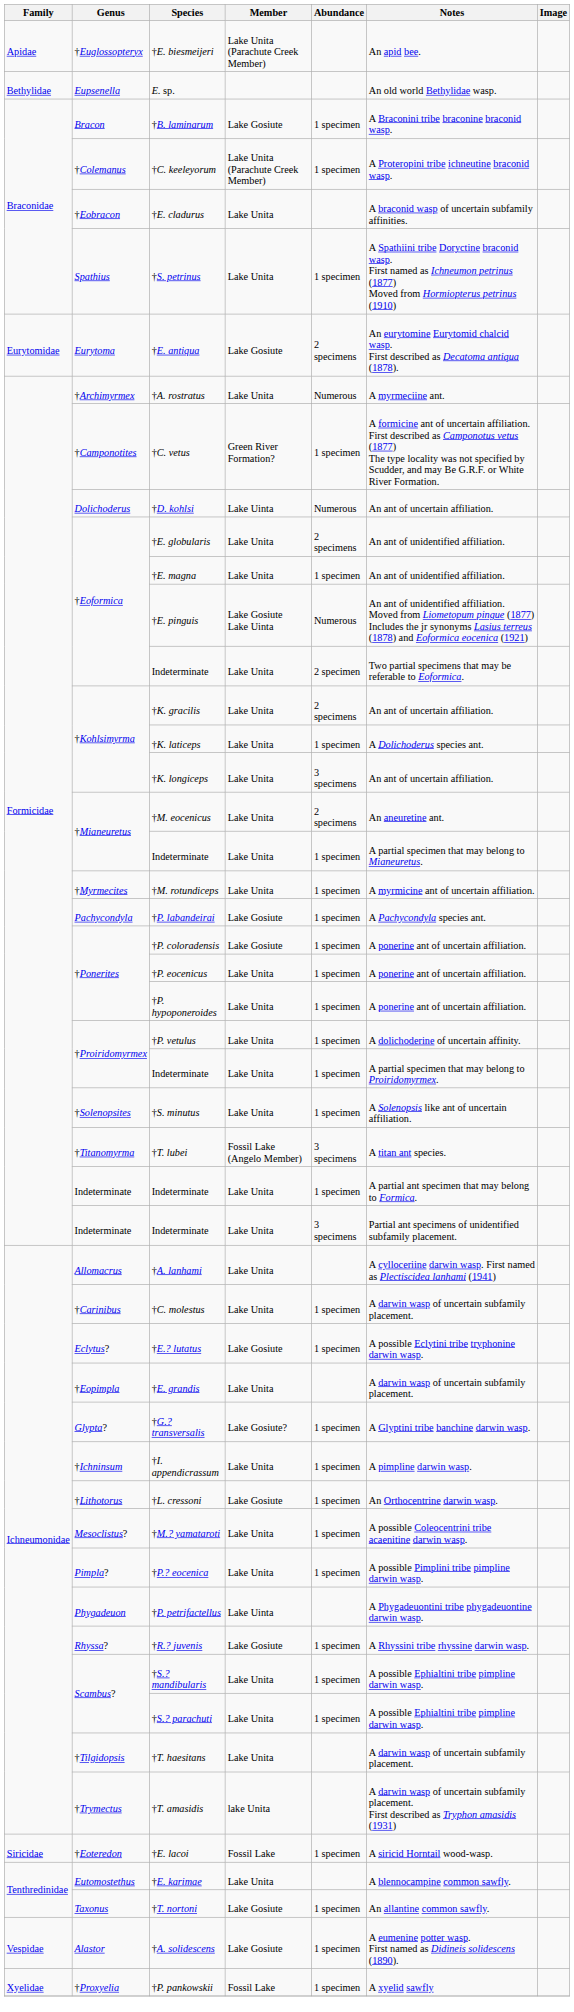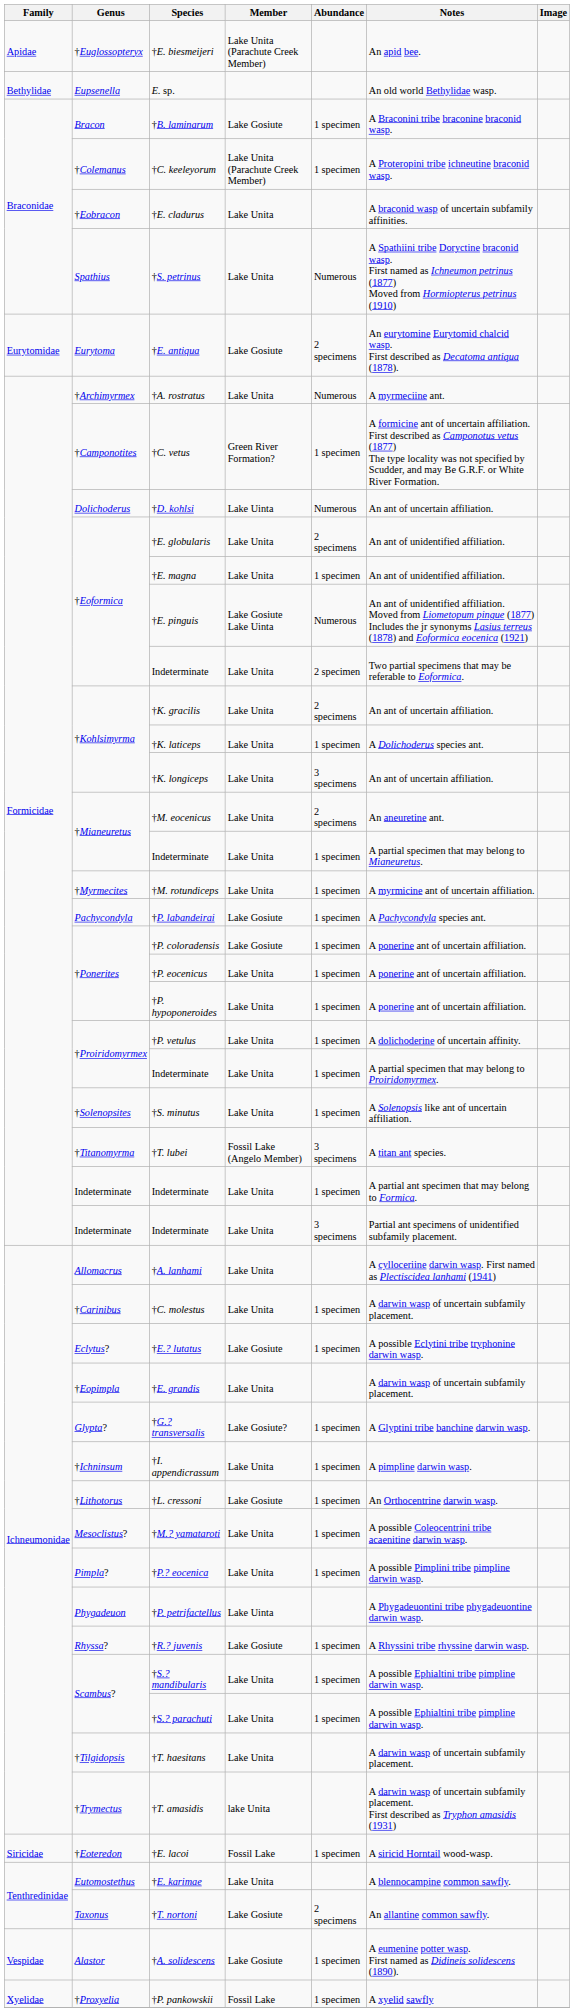†S. petrinus | Abundance: 1 specimen -> Numerous
†T. nortoni | Abundance: 1 specimen -> 2 specimens
